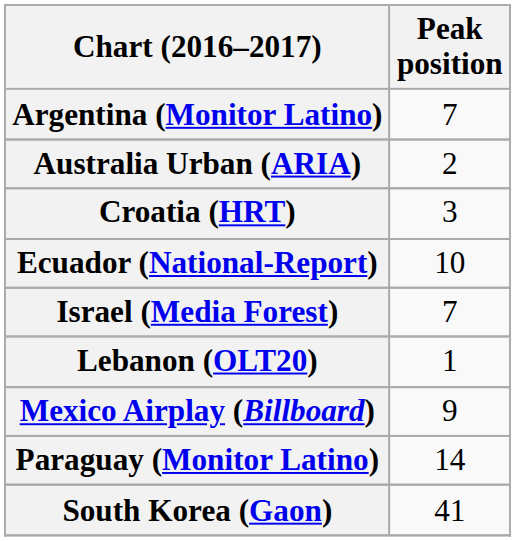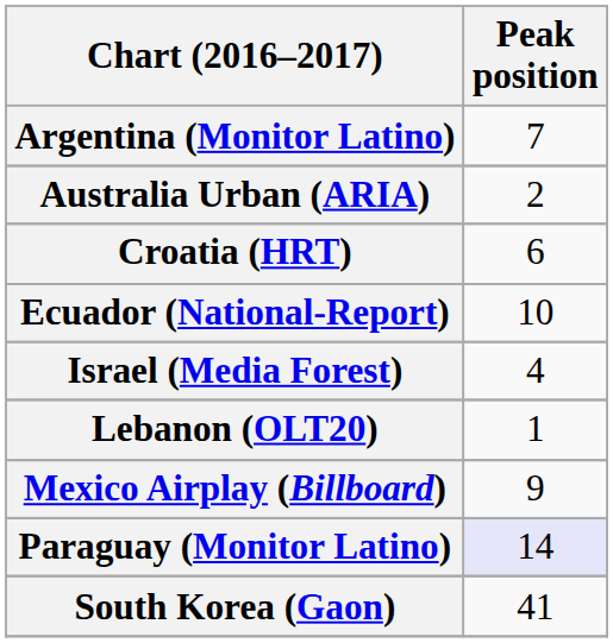Croatia (HRT) | Peak position: 3 -> 6
Israel (Media Forest) | Peak position: 7 -> 4
Paraguay (Monitor Latino) | Peak position: no background -> lavender background
